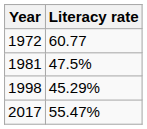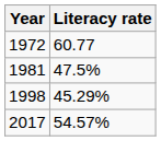2017 | Literacy rate: 55.47% -> 54.57%
